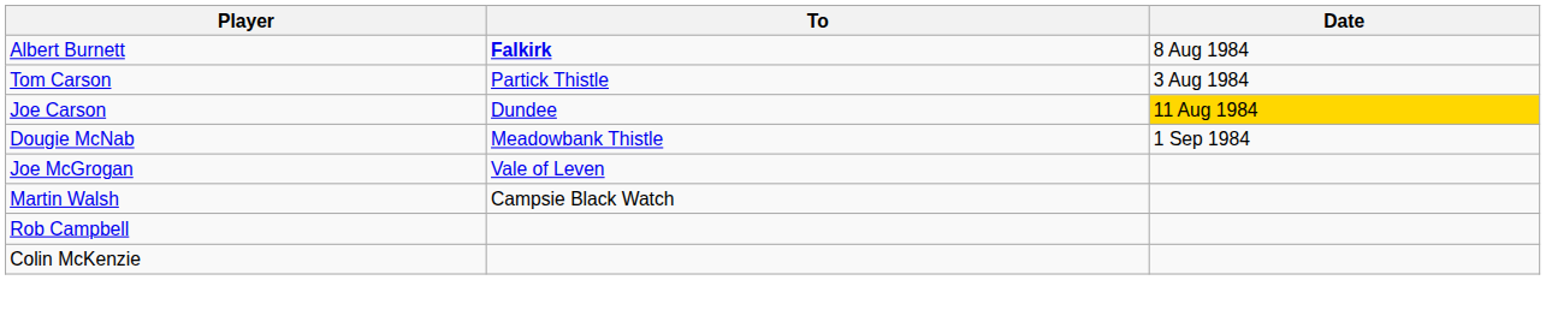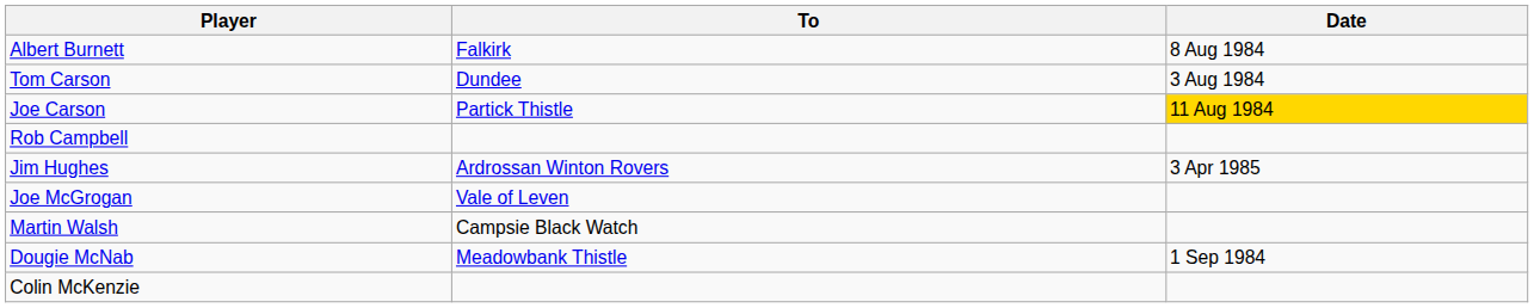Albert Burnett | To: bold -> normal
Tom Carson | To: Partick Thistle -> Dundee
Joe Carson | To: Dundee -> Partick Thistle
rows swapped: Dougie McNab <-> Rob Campbell
+ row: Jim Hughes | Ardrossan Winton Rovers | 3 Apr 1985
